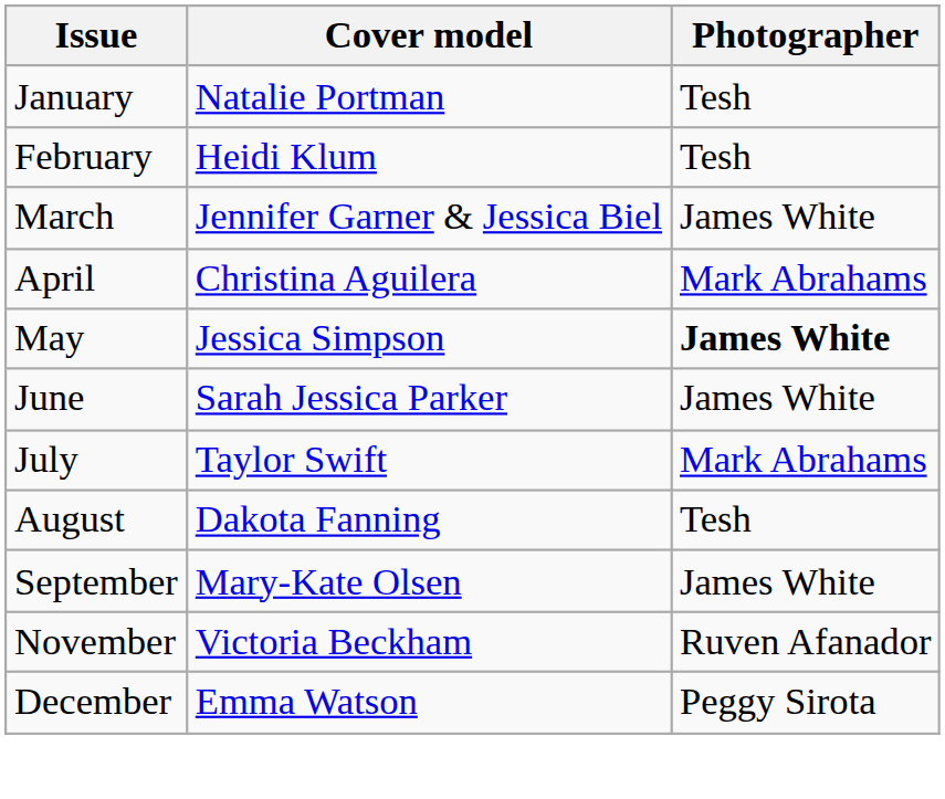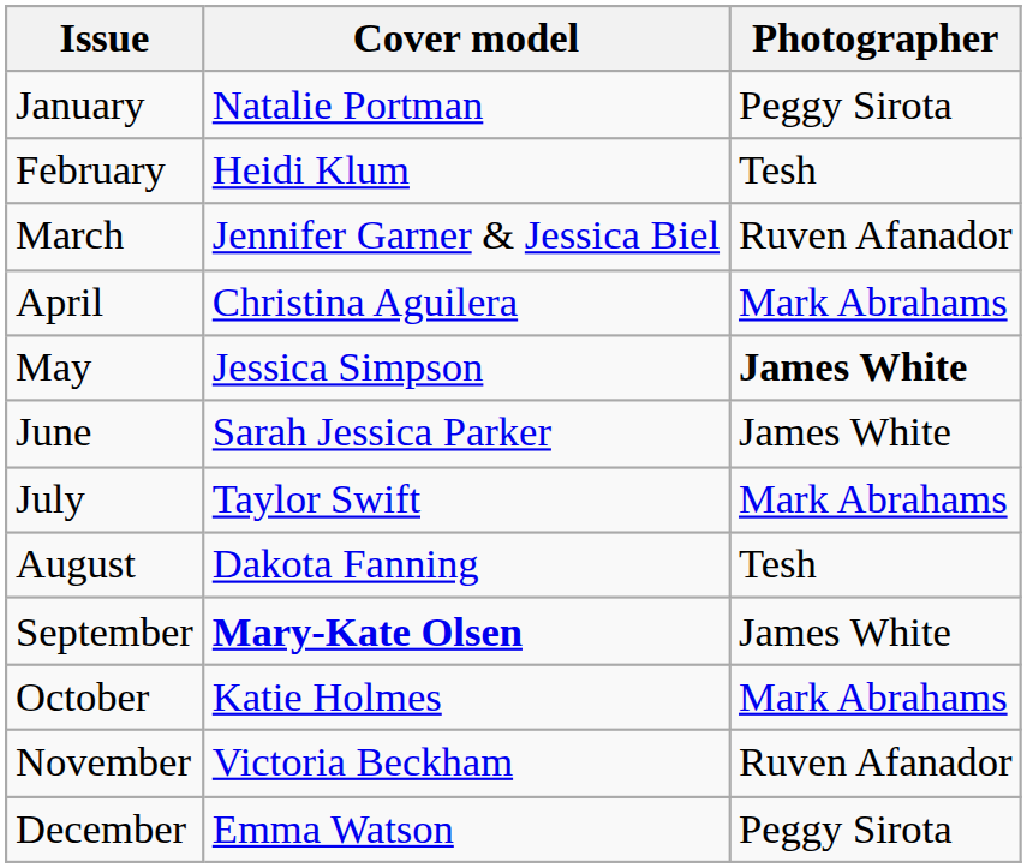January | Photographer: Tesh -> Peggy Sirota
March | Photographer: James White -> Ruven Afanador
September | Cover model: normal -> bold
+ row: October | Katie Holmes | Mark Abrahams
